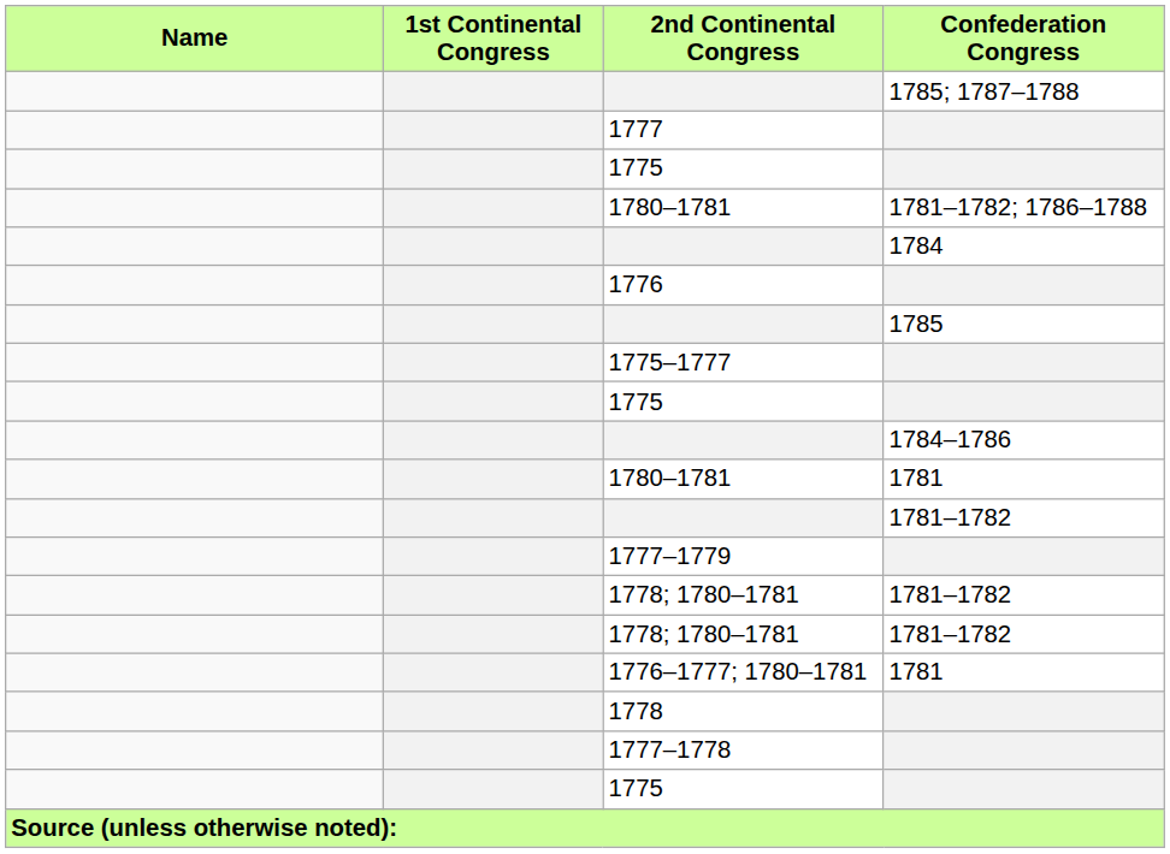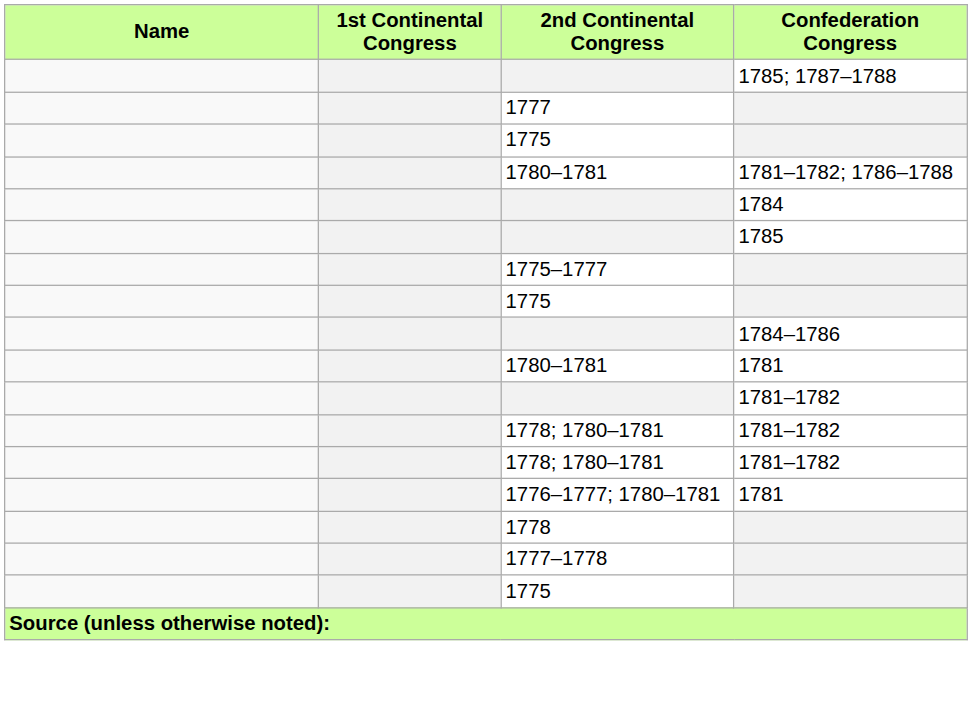- row: 1776
- row: 1777–1779
